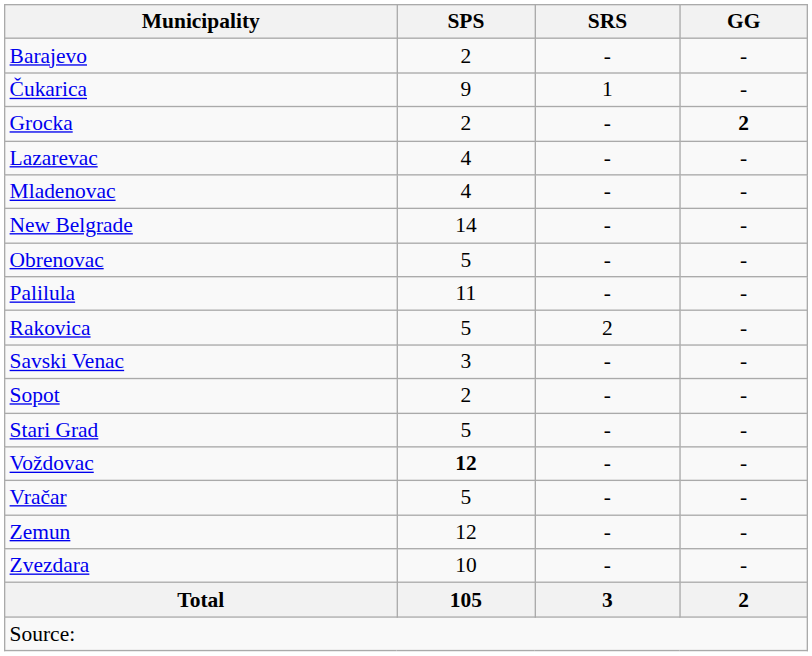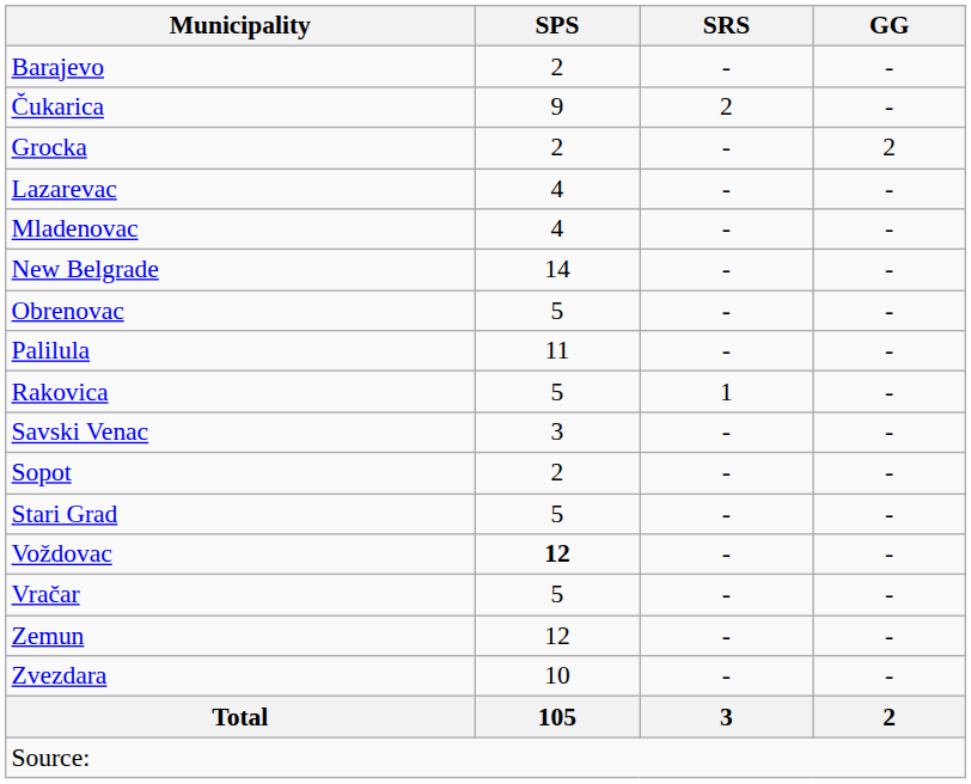Čukarica | SRS: 1 -> 2
Grocka | GG: bold -> normal
Rakovica | SRS: 2 -> 1
